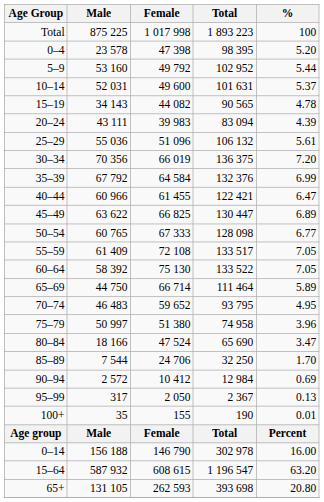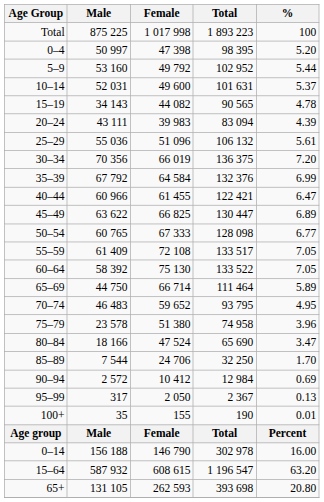0–4 | Male: 23 578 -> 50 997
75–79 | Male: 50 997 -> 23 578
